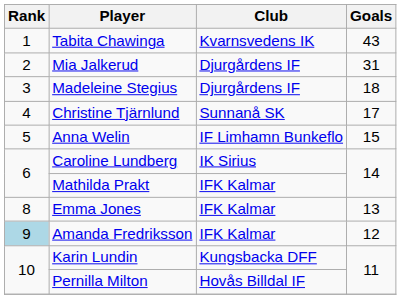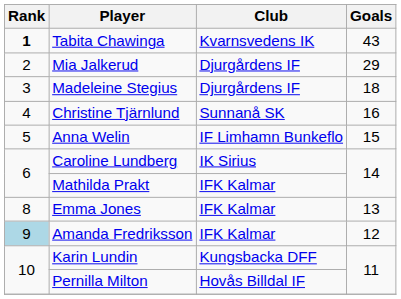Tabita Chawinga | Rank: normal -> bold
Mia Jalkerud | Goals: 31 -> 29
Christine Tjärnlund | Goals: 17 -> 16
